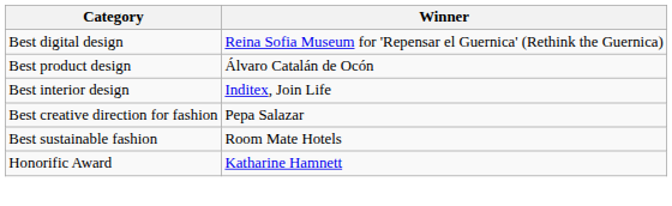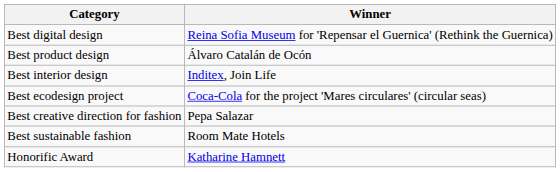+ row: Best ecodesign project | Coca-Cola for the project 'Mares circulares' (circular seas)
